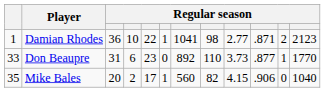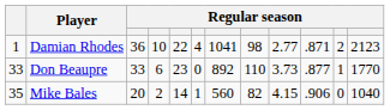Damian Rhodes | column 6: 1 -> 4
Don Beaupre | column 3: 31 -> 33
Mike Bales | column 5: 17 -> 14
